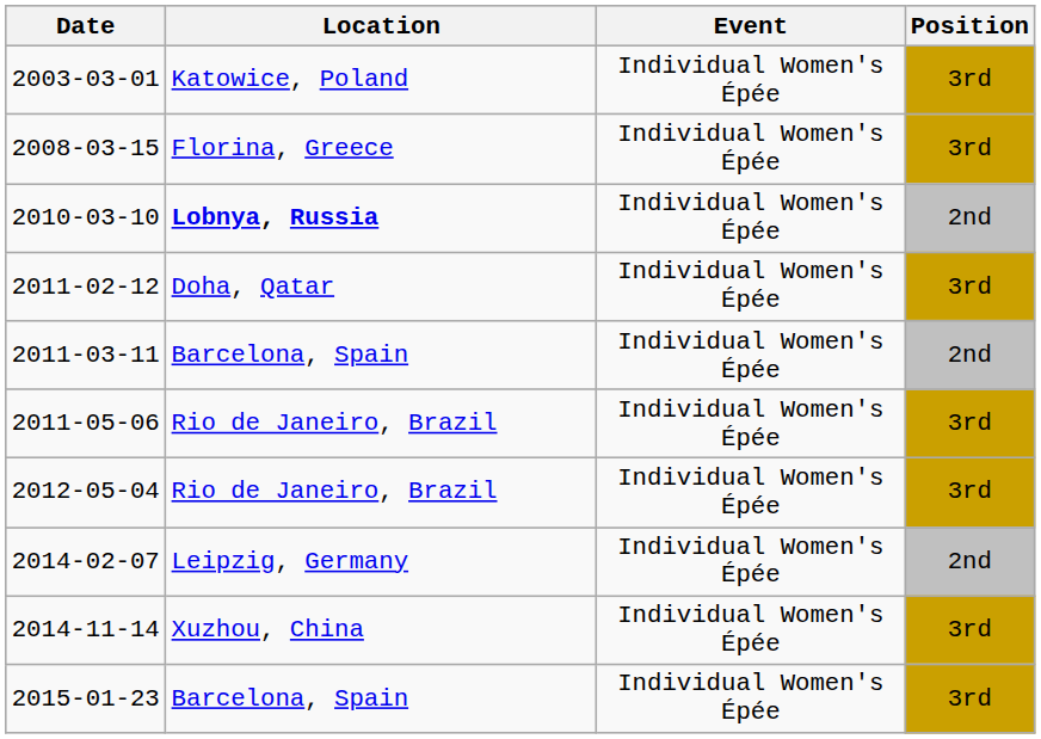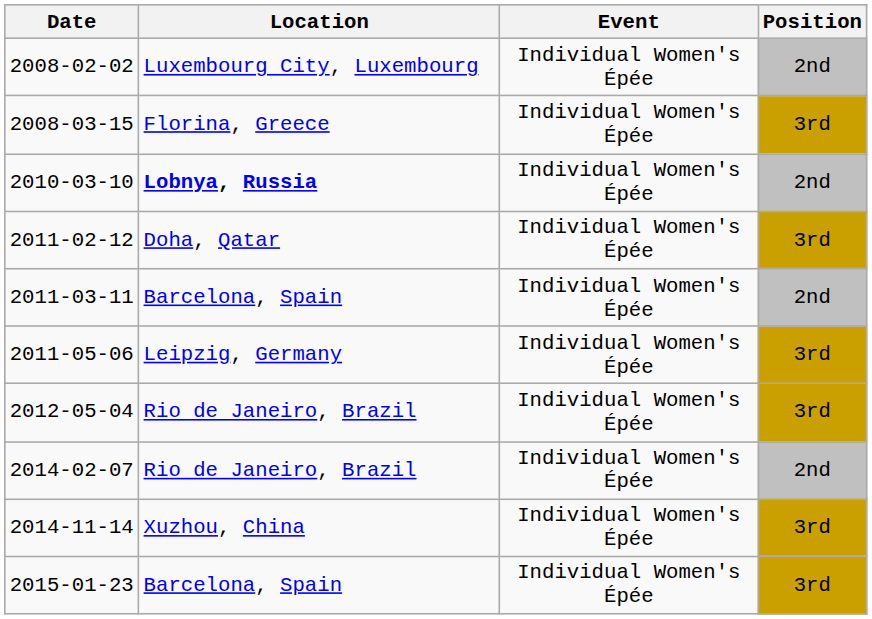- row: 2003-03-01 | Katowice, Poland | Individual Women's Épée | 3rd
+ row: 2008-02-02 | Luxembourg City, Luxembourg | Individual Women's Épée | 2nd
2011-05-06 | Location: Rio de Janeiro, Brazil -> Leipzig, Germany
2014-02-07 | Location: Leipzig, Germany -> Rio de Janeiro, Brazil
